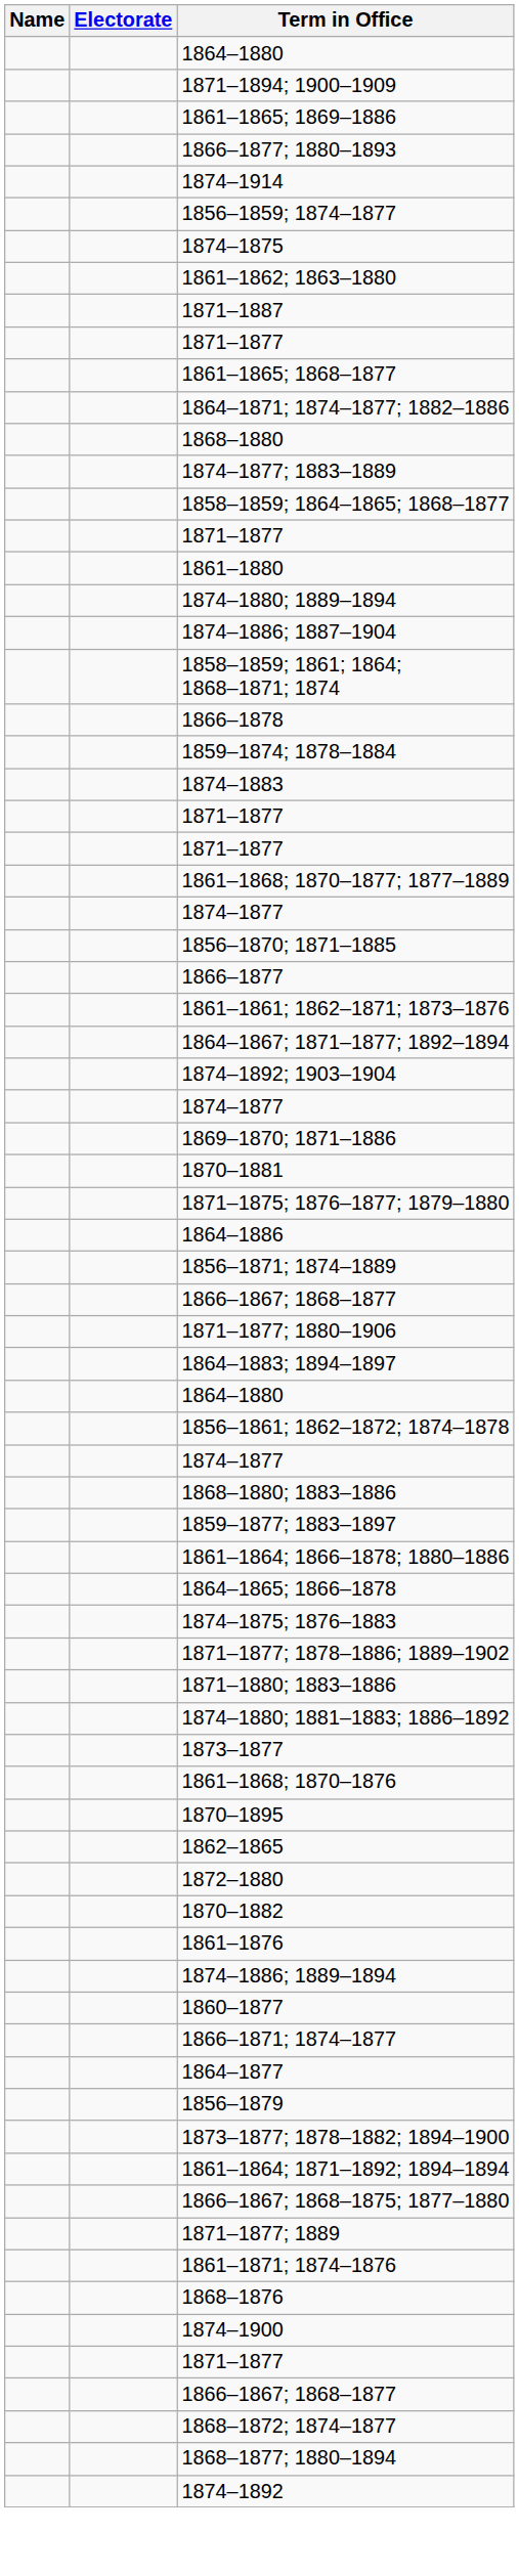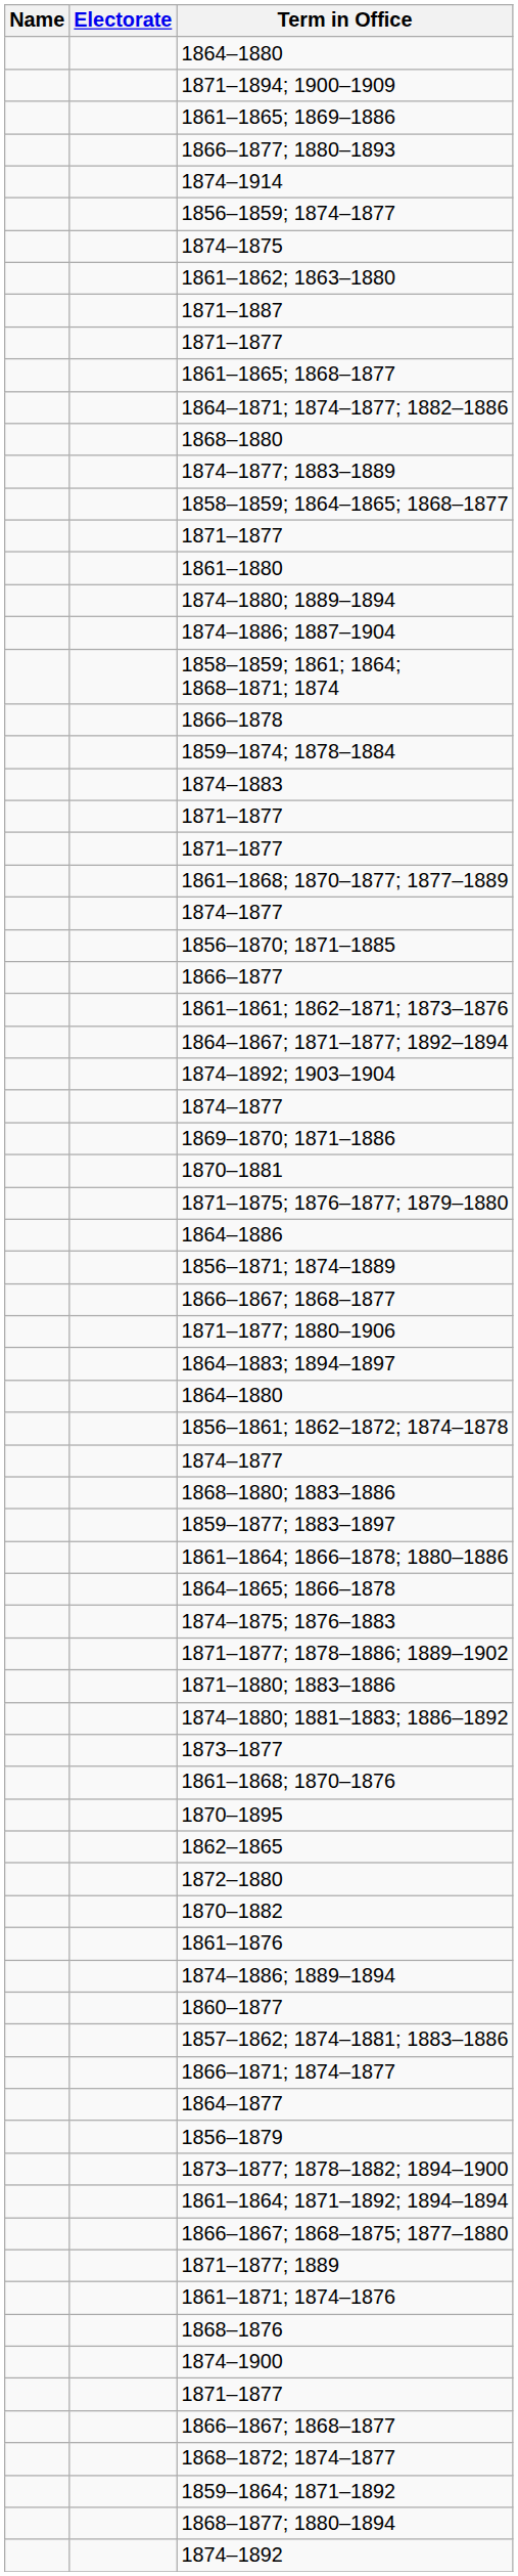+ row: 1857–1862; 1874–1881; 1883–1886
+ row: 1859–1864; 1871–1892
